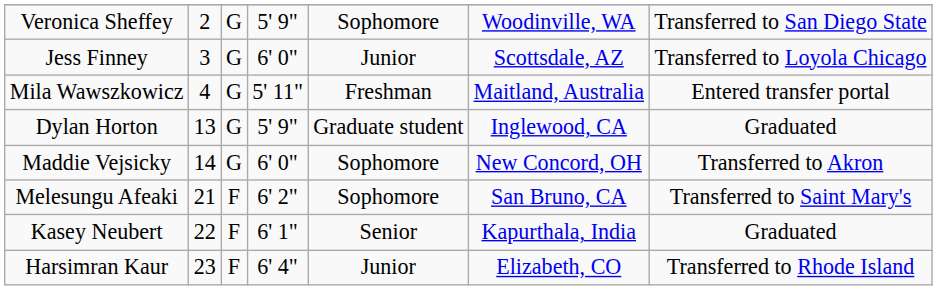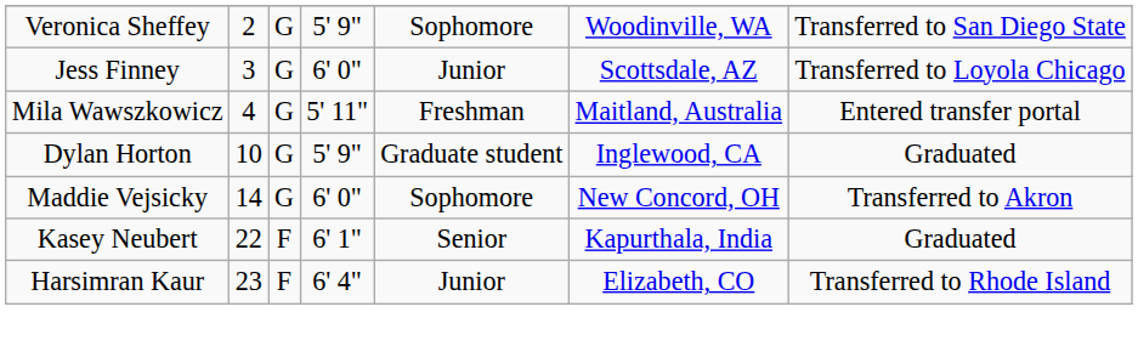Dylan Horton | column 2: 13 -> 10
- row: Melesungu Afeaki | 21 | F | 6' 2" | Sophomore | San Bruno, CA | Transferred to Saint Mary's
